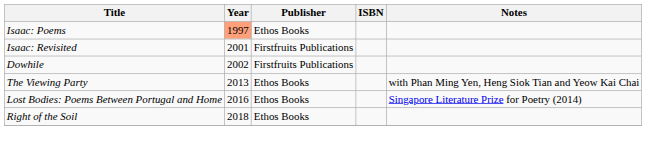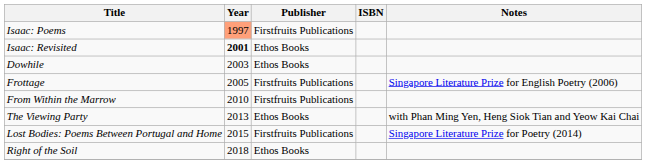Isaac: Poems | Publisher: Ethos Books -> Firstfruits Publications
Isaac: Revisited | Year: normal -> bold
Isaac: Revisited | Publisher: Firstfruits Publications -> Ethos Books
Dowhile | Year: 2002 -> 2003
Dowhile | Publisher: Firstfruits Publications -> Ethos Books
+ row: Frottage | 2005 | Firstfruits Publications | Singapore Literature Prize for English Poetry (2006)
+ row: From Within the Marrow | 2010 | Firstfruits Publications
Lost Bodies: Poems Between Portugal and Home | Year: 2016 -> 2015
Lost Bodies: Poems Between Portugal and Home | Publisher: Ethos Books -> Firstfruits Publications
